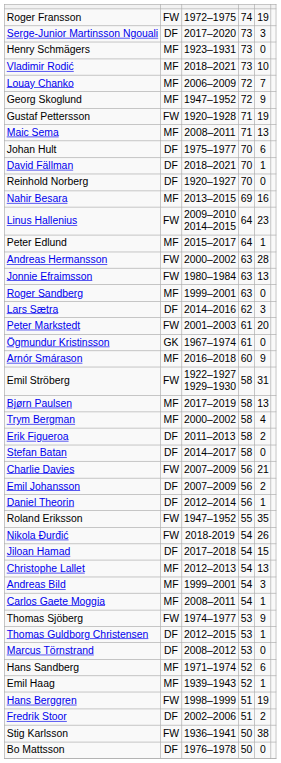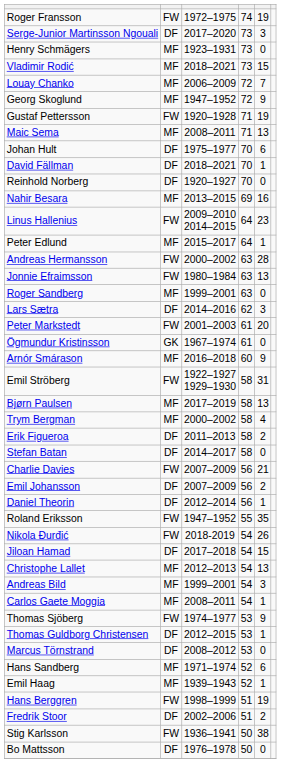Vladimir Rodić | column 5: 10 -> 15
